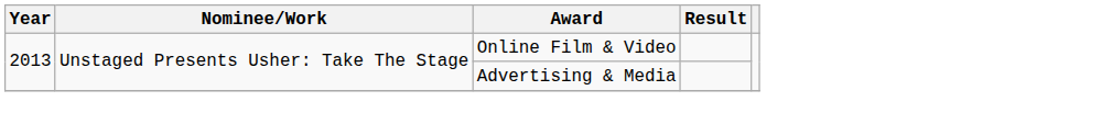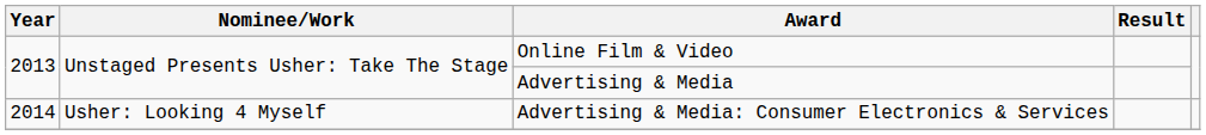+ row: 2014 | Usher: Looking 4 Myself | Advertising & Media: Consumer Electronics & Services
